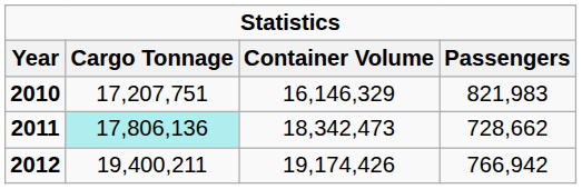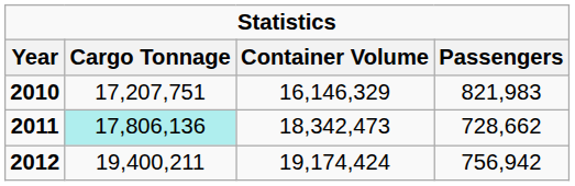2012 | Container Volume: 19,174,426 -> 19,174,424
2012 | Passengers: 766,942 -> 756,942
